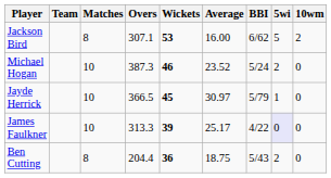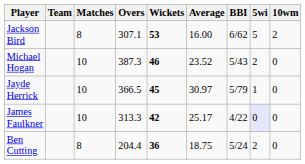Michael Hogan | BBI: 5/24 -> 5/43
James Faulkner | Wickets: 39 -> 42
Ben Cutting | BBI: 5/43 -> 5/24
